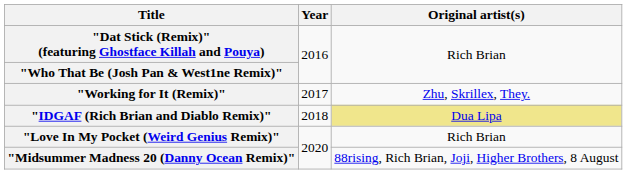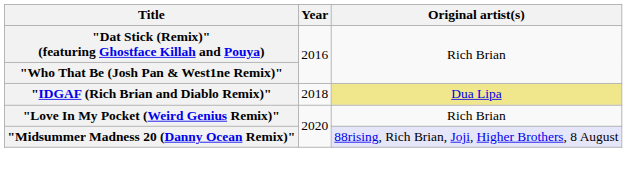- row: "Working for It (Remix)" | 2017 | Zhu, Skrillex, They.
"Midsummer Madness 20 (Danny Ocean Remix)" | Original artist(s): no background -> lavender background
